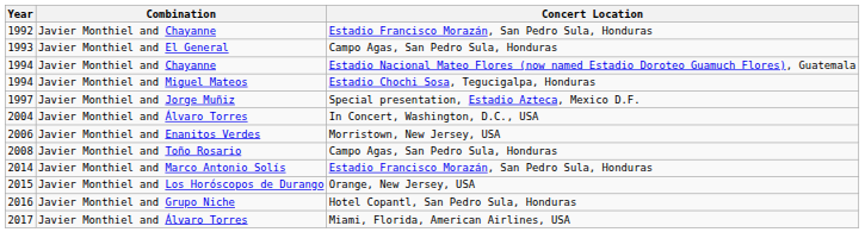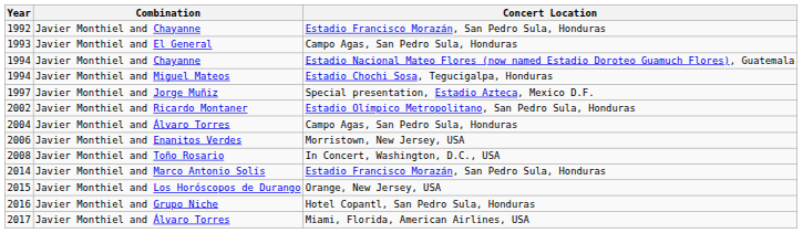+ row: 2002 | Javier Monthiel and Ricardo Montaner | Estadio Olímpico Metropolitano, San Pedro Sula, Honduras
2004 | Concert Location: In Concert, Washington, D.C., USA -> Campo Agas, San Pedro Sula, Honduras
2008 | Concert Location: Campo Agas, San Pedro Sula, Honduras -> In Concert, Washington, D.C., USA
